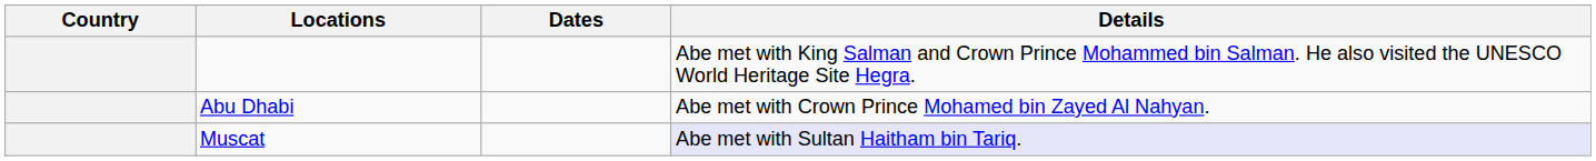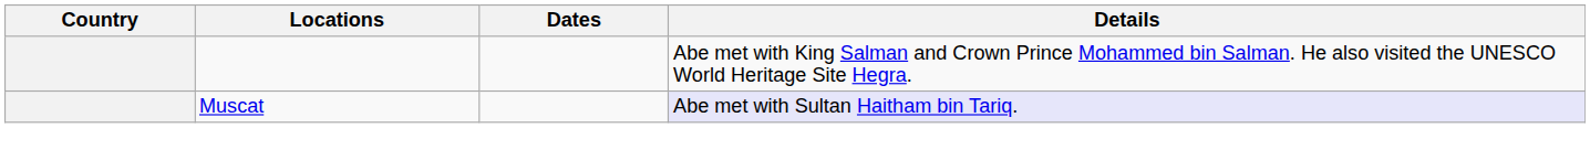- row: Abu Dhabi | Abe met with Crown Prince Mohamed bin Zayed Al Nahyan.
